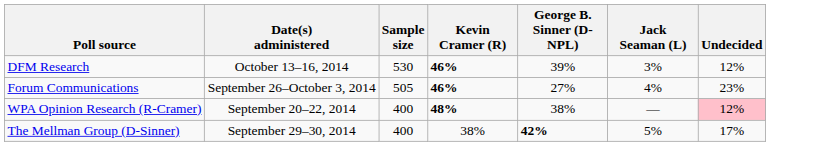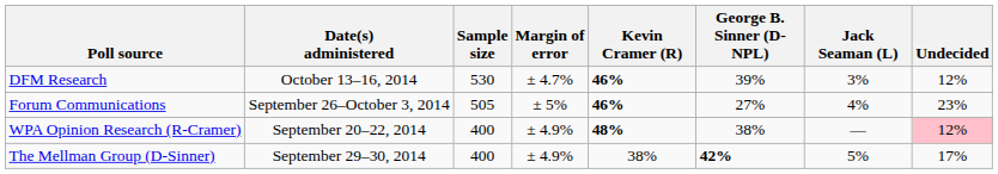+ column: Margin of error | ± 4.7% | ± 5% | ± 4.9% | ± 4.9%
